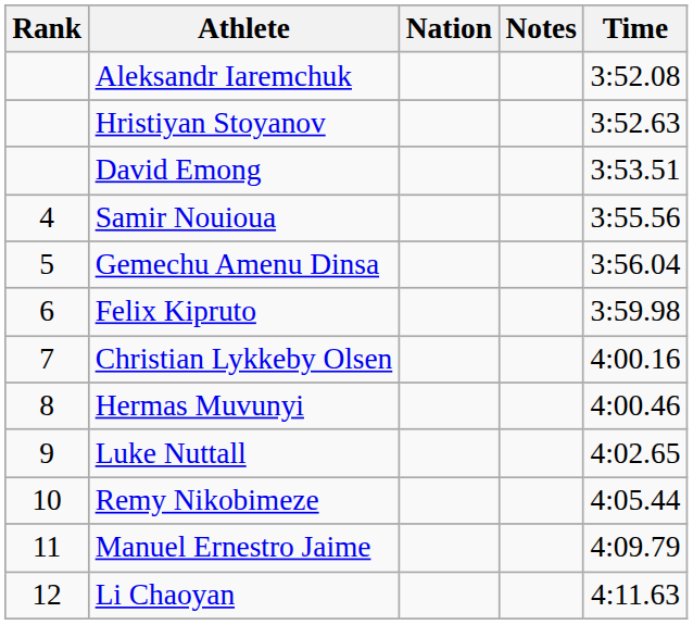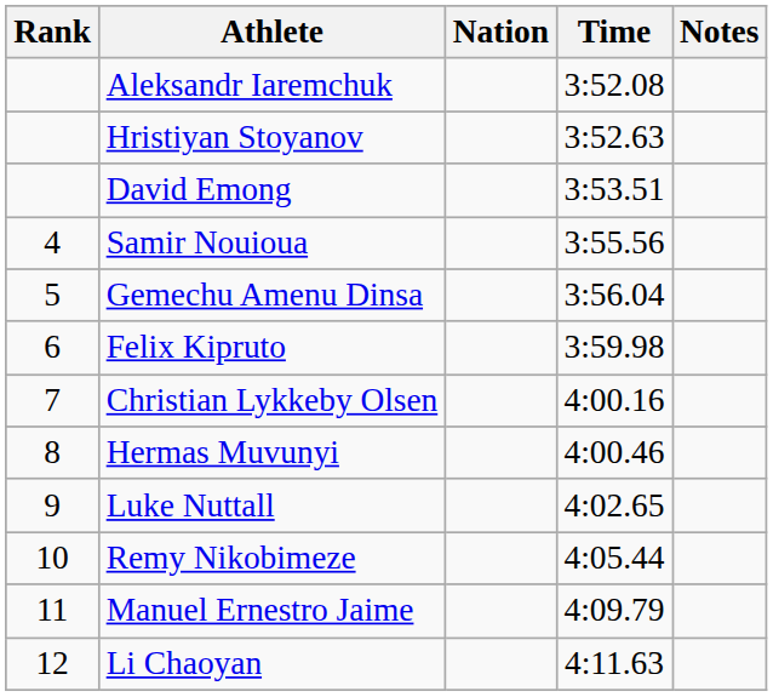columns swapped: Time <-> Notes
